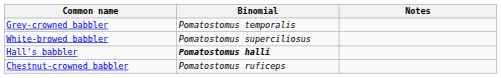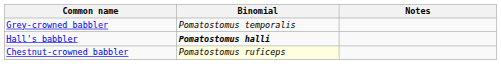- row: White-browed babbler | Pomatostomus superciliosus
Chestnut-crowned babbler | Binomial: no background -> lightyellow background
